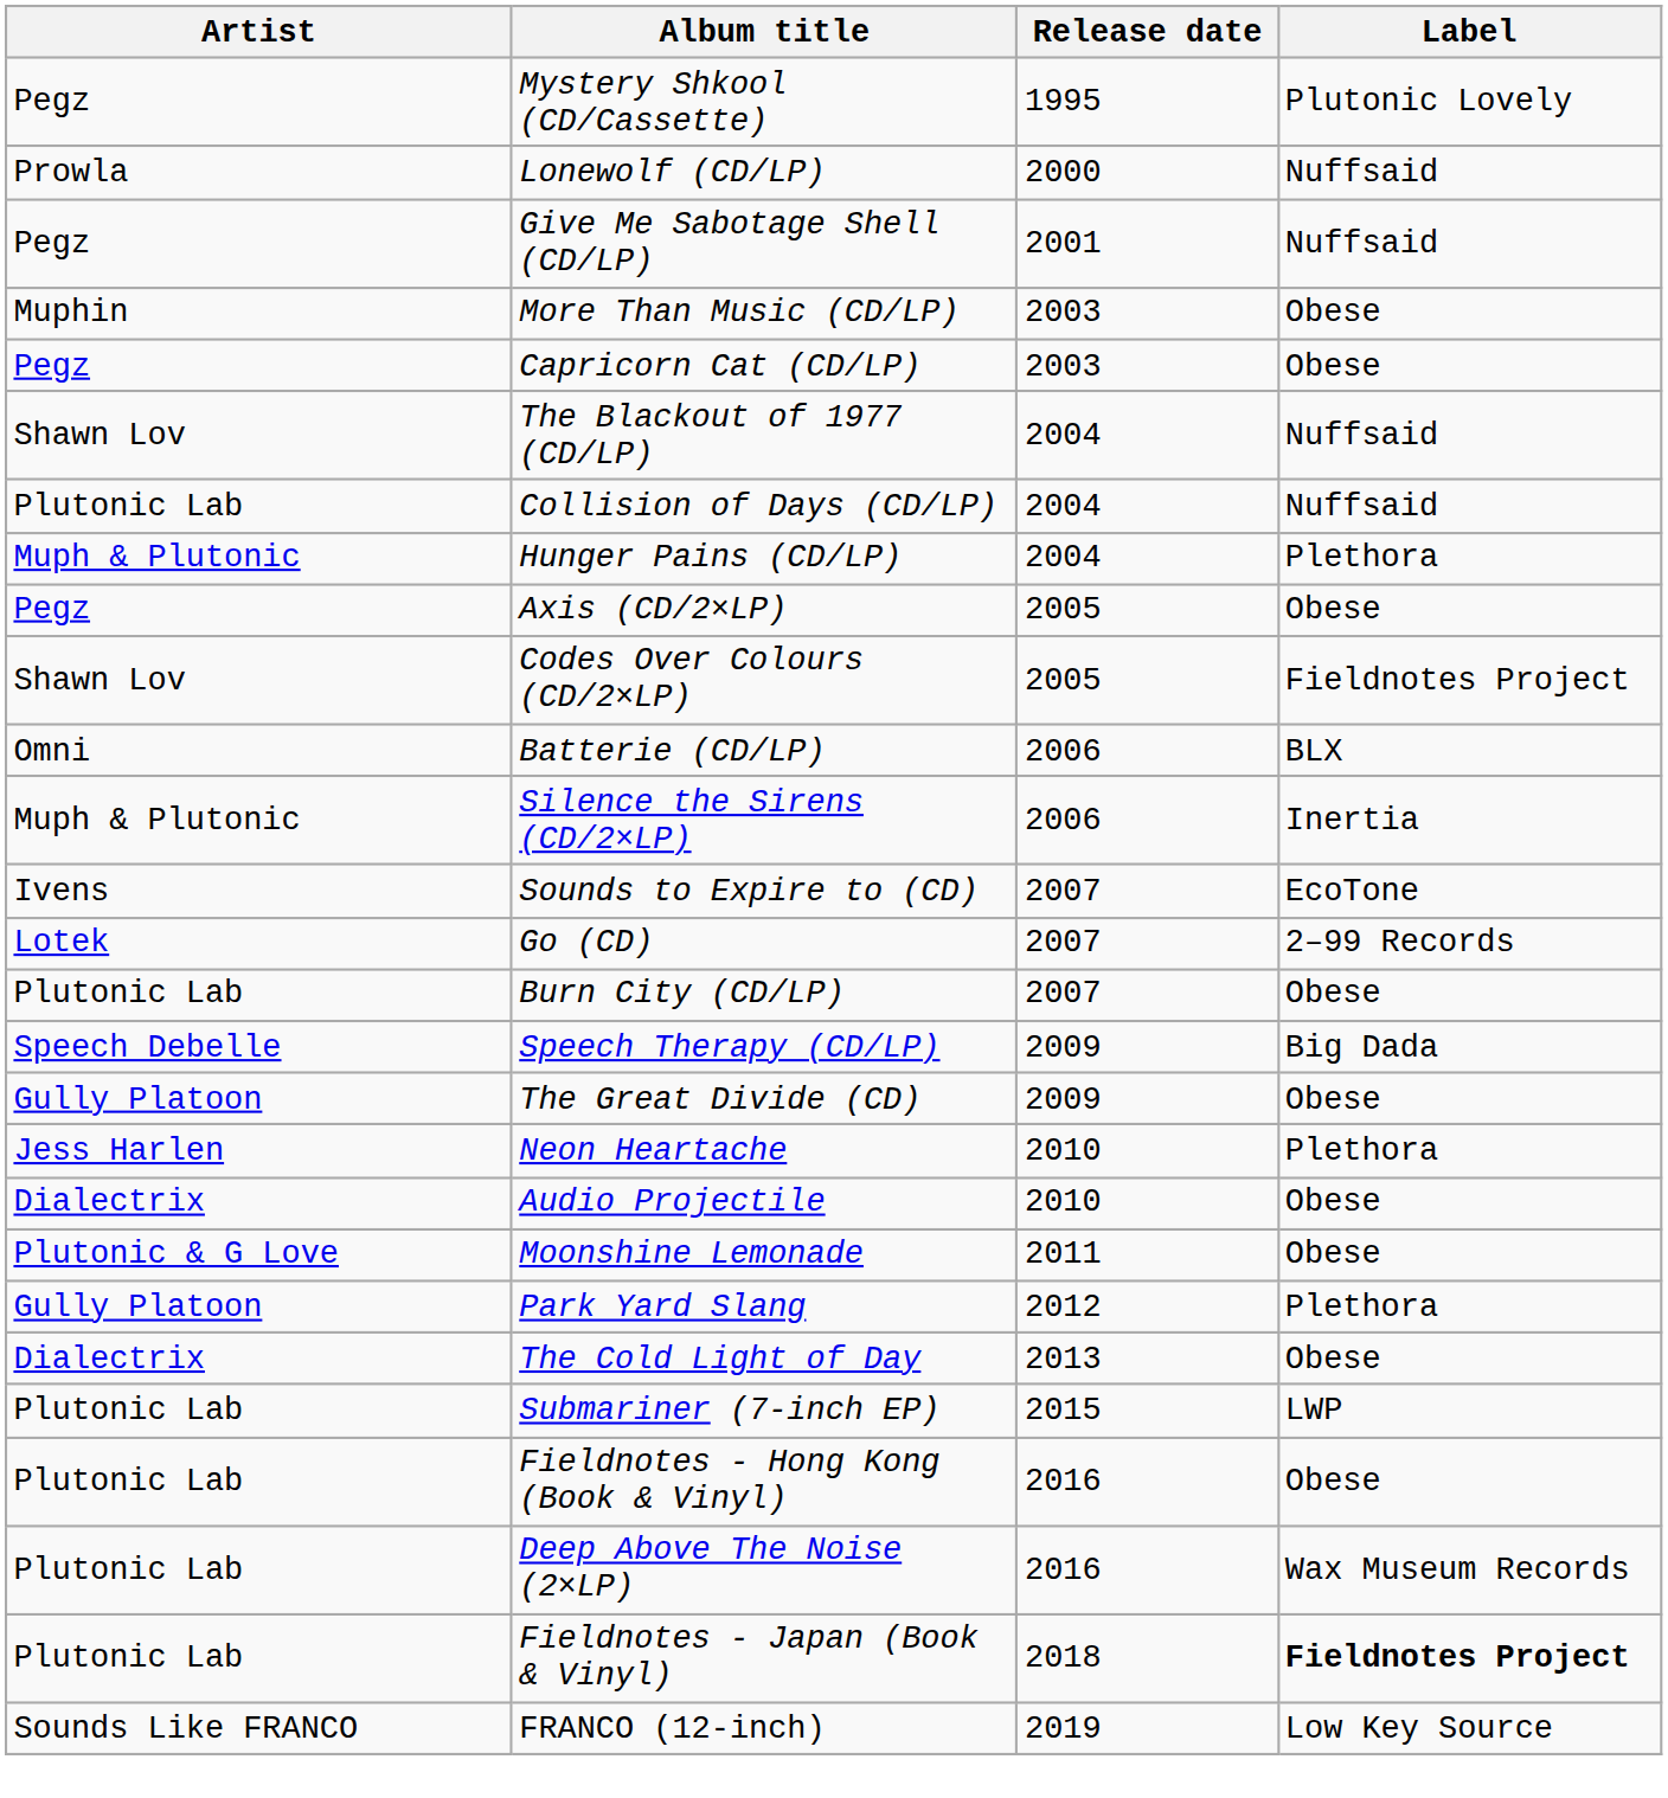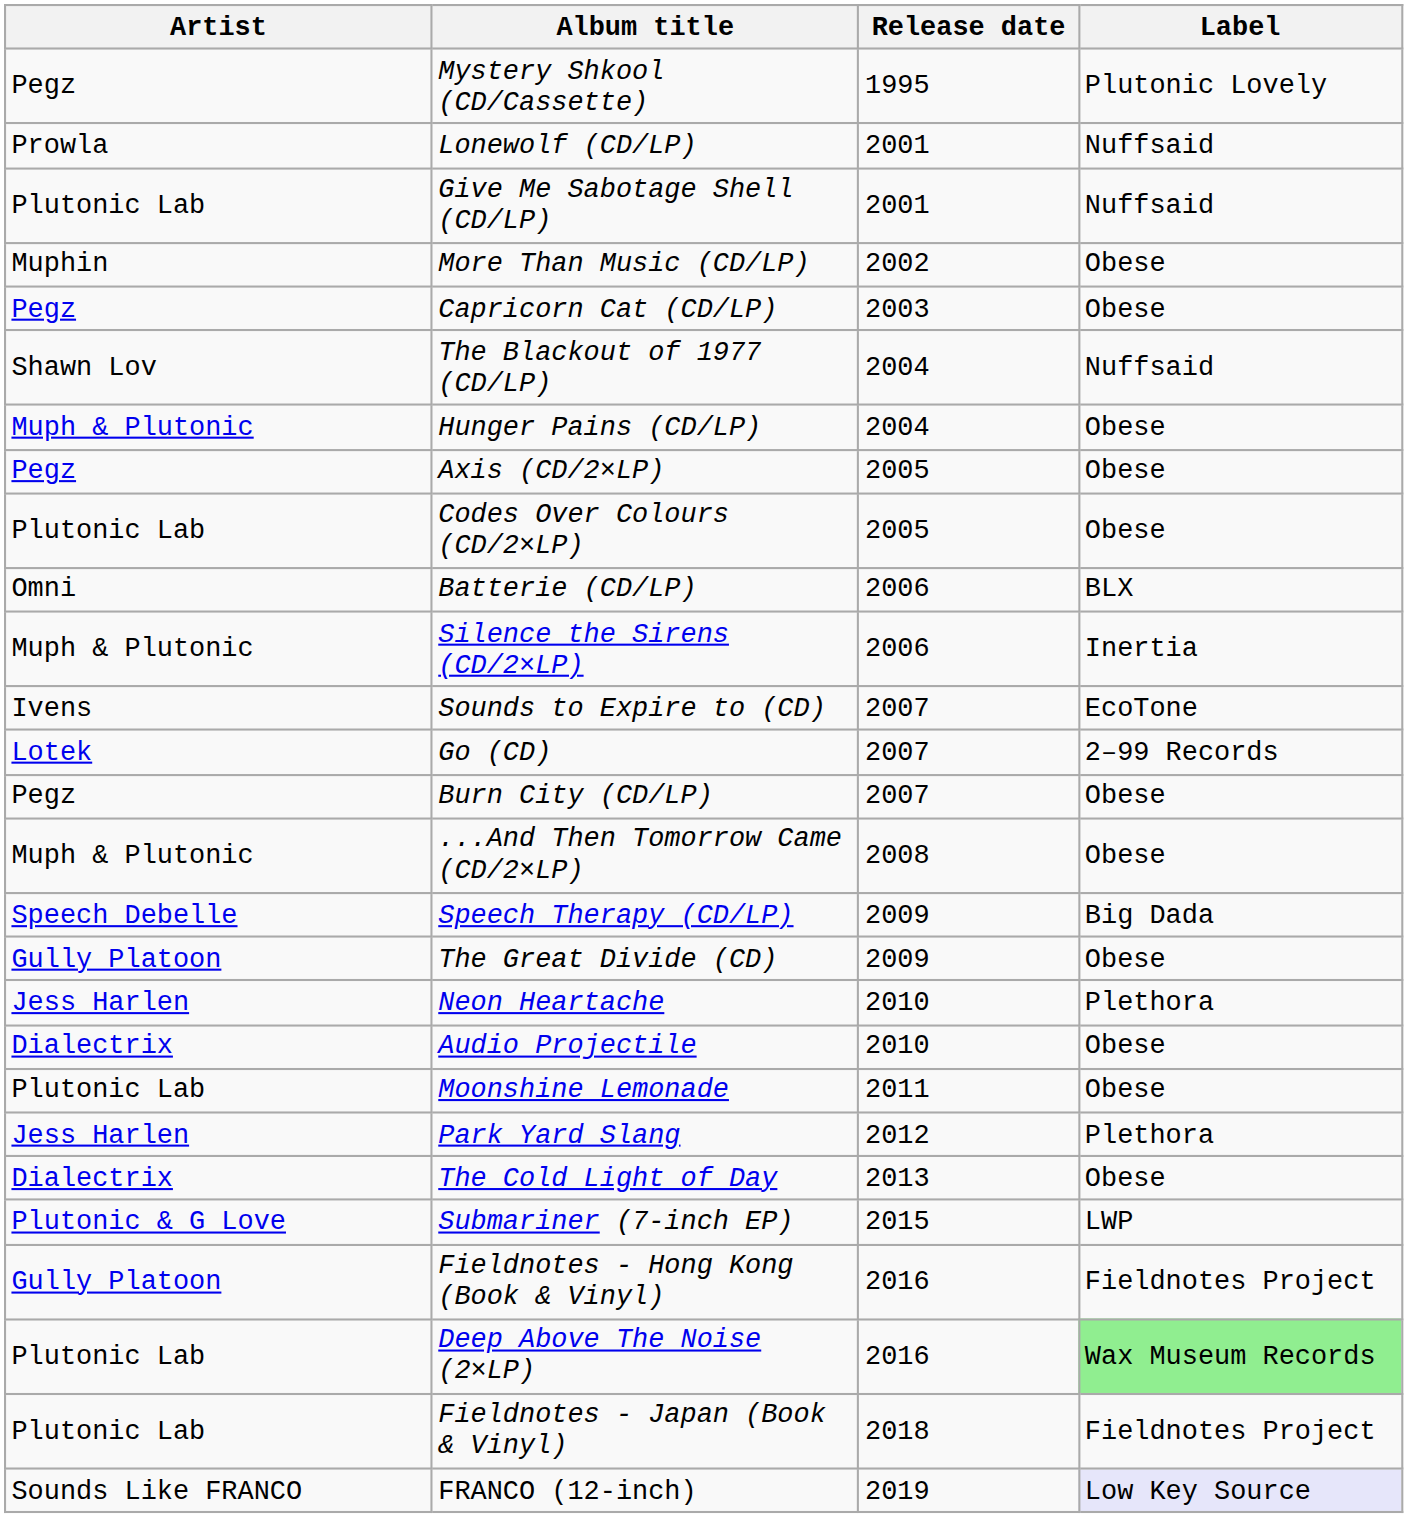Lonewolf (CD/LP) | Release date: 2000 -> 2001
Give Me Sabotage Shell (CD/LP) | Artist: Pegz -> Plutonic Lab
More Than Music (CD/LP) | Release date: 2003 -> 2002
- row: Plutonic Lab | Collision of Days (CD/LP) | 2004 | Nuffsaid
Hunger Pains (CD/LP) | Label: Plethora -> Obese
Codes Over Colours (CD/2×LP) | Artist: Shawn Lov -> Plutonic Lab
Codes Over Colours (CD/2×LP) | Label: Fieldnotes Project -> Obese
Burn City (CD/LP) | Artist: Plutonic Lab -> Pegz
+ row: Muph & Plutonic | ...And Then Tomorrow Came (CD/2×LP) | 2008 | Obese
Moonshine Lemonade | Artist: Plutonic & G Love -> Plutonic Lab
Park Yard Slang | Artist: Gully Platoon -> Jess Harlen
Submariner (7-inch EP) | Artist: Plutonic Lab -> Plutonic & G Love
Fieldnotes - Hong Kong (Book & Vinyl) | Artist: Plutonic Lab -> Gully Platoon
Fieldnotes - Hong Kong (Book & Vinyl) | Label: Obese -> Fieldnotes Project
Deep Above The Noise (2×LP) | Label: no background -> lightgreen background
Fieldnotes - Japan (Book & Vinyl) | Label: bold -> normal
FRANCO (12-inch) | Label: no background -> lavender background
